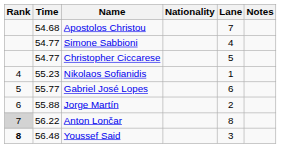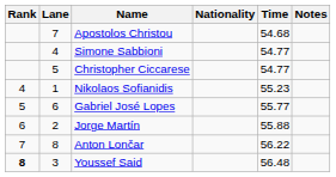columns swapped: Lane <-> Time
Anton Lončar | Rank: lightgrey background -> no background
